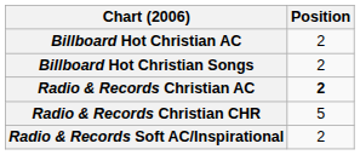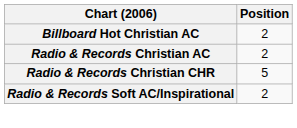- row: Billboard Hot Christian Songs | 2
Radio & Records Christian AC | Position: bold -> normal
